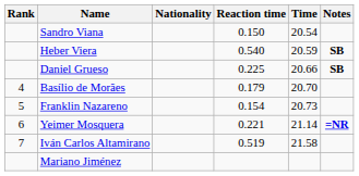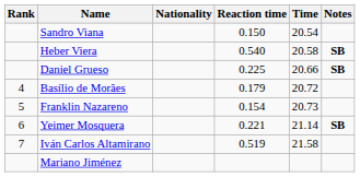Heber Viera | Time: 20.59 -> 20.58
Basílio de Morães | Time: 20.70 -> 20.72
Yeimer Mosquera | Notes: =NR -> SB
